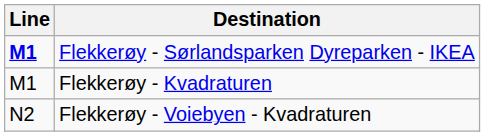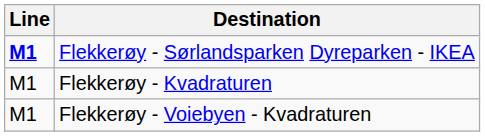Flekkerøy - Voiebyen - Kvadraturen | Line: N2 -> M1
